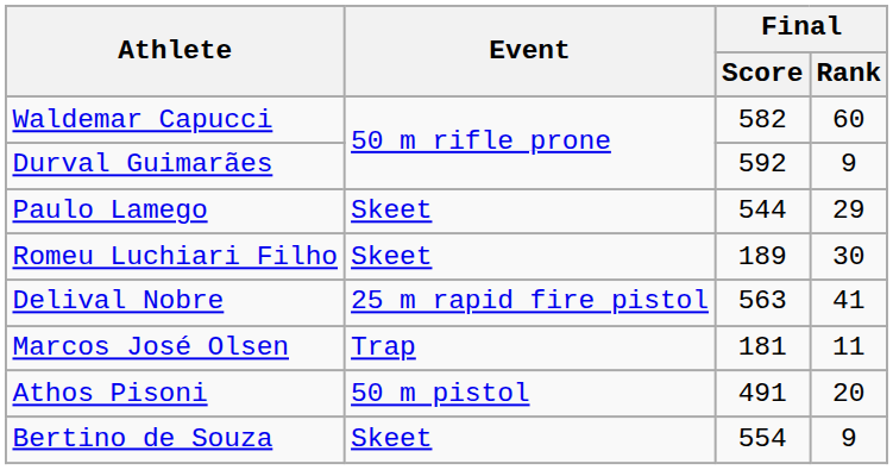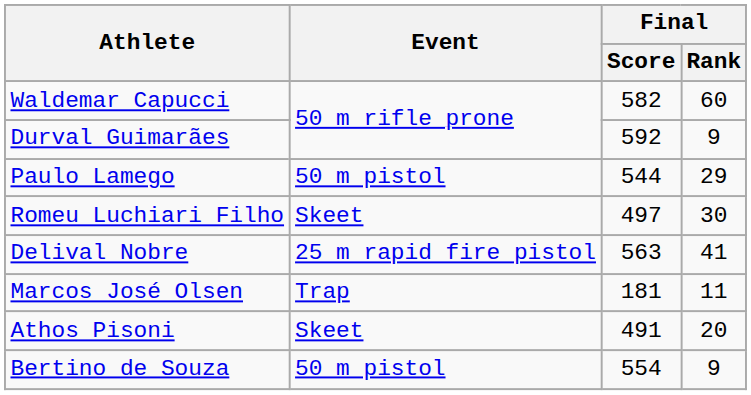Paulo Lamego | Event: Skeet -> 50 m pistol
Romeu Luchiari Filho | Final / Score: 189 -> 497
Athos Pisoni | Event: 50 m pistol -> Skeet
Bertino de Souza | Event: Skeet -> 50 m pistol
